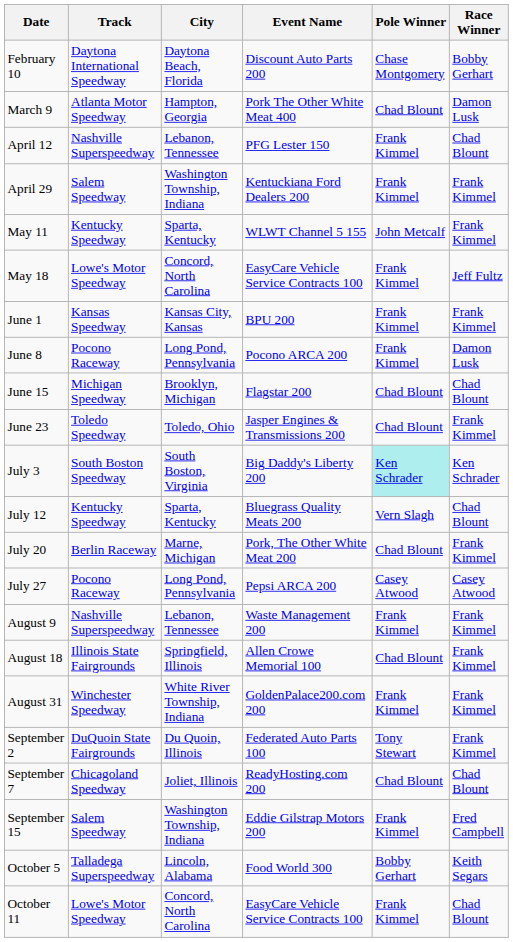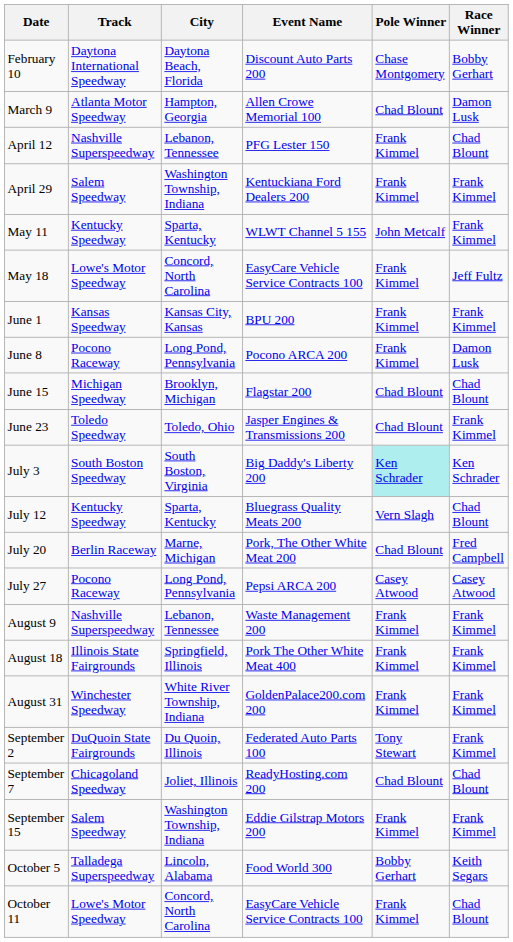March 9 | Event Name: Pork The Other White Meat 400 -> Allen Crowe Memorial 100
July 20 | Race Winner: Frank Kimmel -> Fred Campbell
August 18 | Event Name: Allen Crowe Memorial 100 -> Pork The Other White Meat 400
August 18 | Pole Winner: Chad Blount -> Frank Kimmel
September 15 | Race Winner: Fred Campbell -> Frank Kimmel
